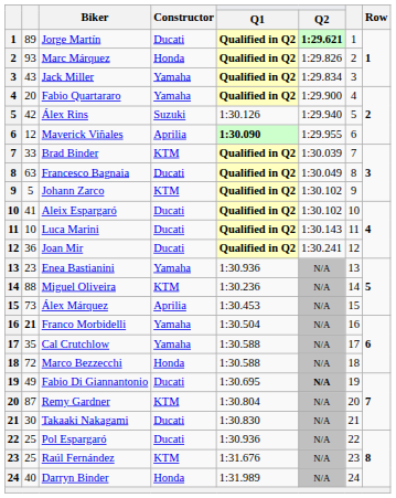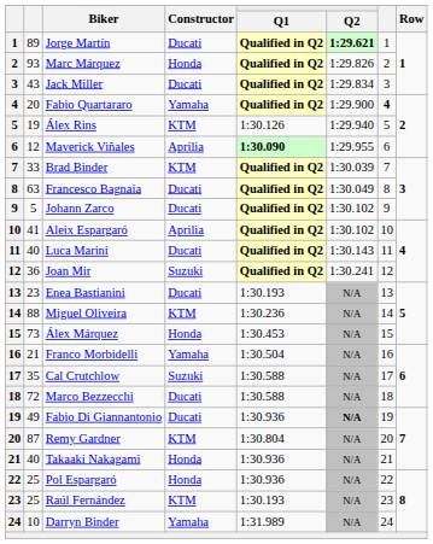Jack Miller | Constructor: Yamaha -> Ducati
Fabio Quartararo | column 7: normal -> bold
Álex Rins | column 2: 42 -> 19
Álex Rins | Constructor: Suzuki -> KTM
Johann Zarco | Constructor: KTM -> Ducati
Aleix Espargaró | Constructor: Ducati -> Aprilia
Luca Marini | column 2: 10 -> 40
Joan Mir | Constructor: Ducati -> Suzuki
Enea Bastianini | Constructor: Yamaha -> Ducati
Enea Bastianini | Q1: 1:30.936 -> 1:30.193
Álex Márquez | Constructor: Aprilia -> Honda
Franco Morbidelli | column 2: bold -> normal
Cal Crutchlow | Constructor: Yamaha -> Suzuki
Marco Bezzecchi | Constructor: Honda -> Ducati
Fabio Di Giannantonio | Q1: 1:30.695 -> 1:30.936
Takaaki Nakagami | column 2: 30 -> 40
Takaaki Nakagami | Constructor: Ducati -> Honda
Takaaki Nakagami | Q1: 1:30.830 -> 1:30.936
Pol Espargaró | Constructor: Ducati -> Honda
Raúl Fernández | Q1: 1:31.676 -> 1:30.193
Darryn Binder | column 2: 40 -> 10
Darryn Binder | Constructor: Honda -> Yamaha
